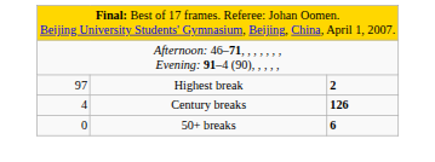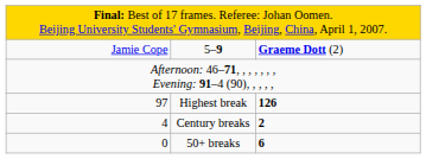+ row: Jamie Cope | 5–9 | Graeme Dott (2)
Highest break | column 3: 2 -> 126
Century breaks | column 3: 126 -> 2
